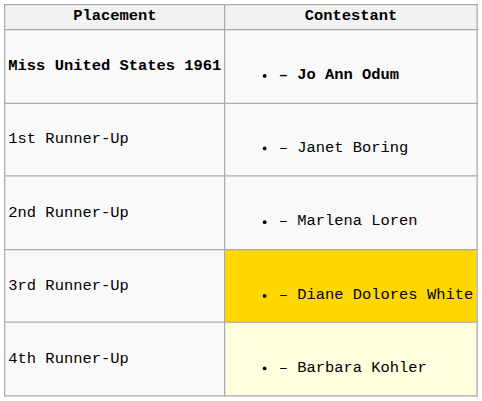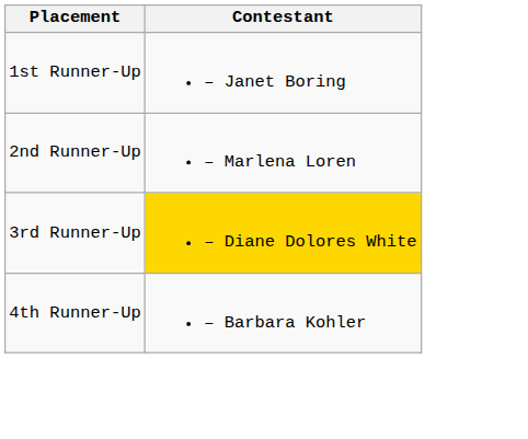- row: Miss United States 1961 | – Jo Ann Odum
4th Runner-Up | Contestant: lightyellow background -> no background
